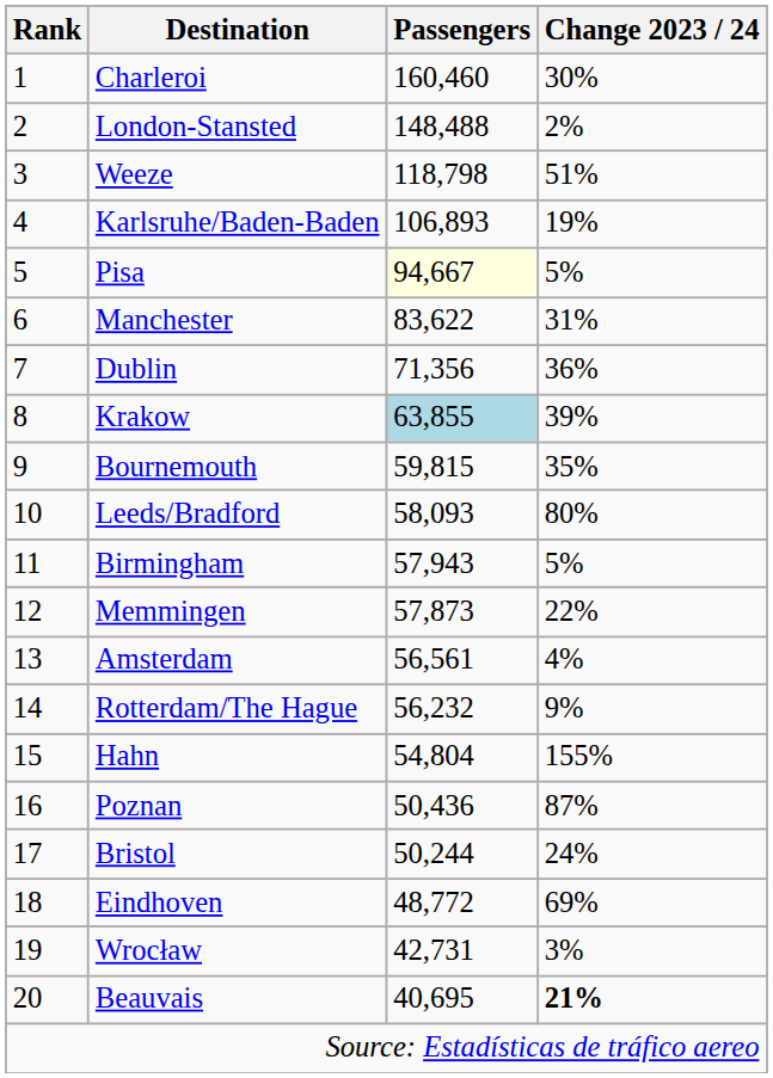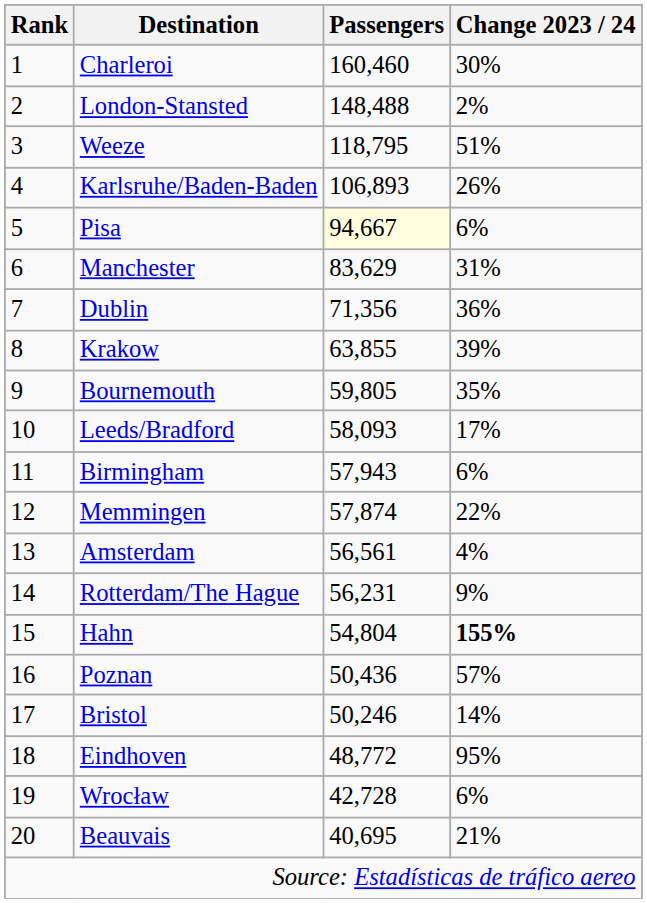Weeze | Passengers: 118,798 -> 118,795
Karlsruhe/Baden-Baden | Change 2023 / 24: 19% -> 26%
Pisa | Change 2023 / 24: 5% -> 6%
Manchester | Passengers: 83,622 -> 83,629
Krakow | Passengers: lightblue background -> no background
Bournemouth | Passengers: 59,815 -> 59,805
Leeds/Bradford | Change 2023 / 24: 80% -> 17%
Birmingham | Change 2023 / 24: 5% -> 6%
Memmingen | Passengers: 57,873 -> 57,874
Rotterdam/The Hague | Passengers: 56,232 -> 56,231
Hahn | Change 2023 / 24: normal -> bold
Poznan | Change 2023 / 24: 87% -> 57%
Bristol | Passengers: 50,244 -> 50,246
Bristol | Change 2023 / 24: 24% -> 14%
Eindhoven | Change 2023 / 24: 69% -> 95%
Wrocław | Passengers: 42,731 -> 42,728
Wrocław | Change 2023 / 24: 3% -> 6%
Beauvais | Change 2023 / 24: bold -> normal
